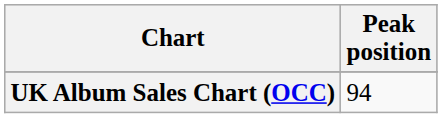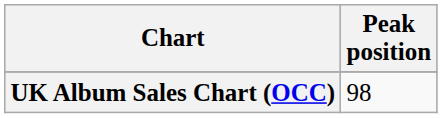UK Album Sales Chart (OCC) | Peak position: 94 -> 98
